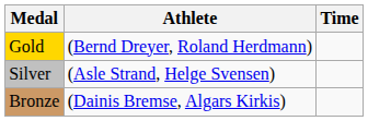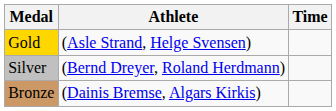Gold | Athlete: (Bernd Dreyer, Roland Herdmann) -> (Asle Strand, Helge Svensen)
Silver | Athlete: (Asle Strand, Helge Svensen) -> (Bernd Dreyer, Roland Herdmann)
